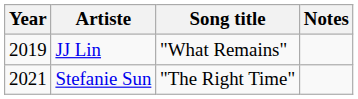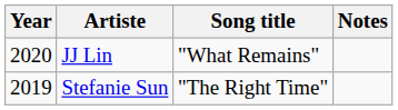JJ Lin | Year: 2019 -> 2020
Stefanie Sun | Year: 2021 -> 2019
